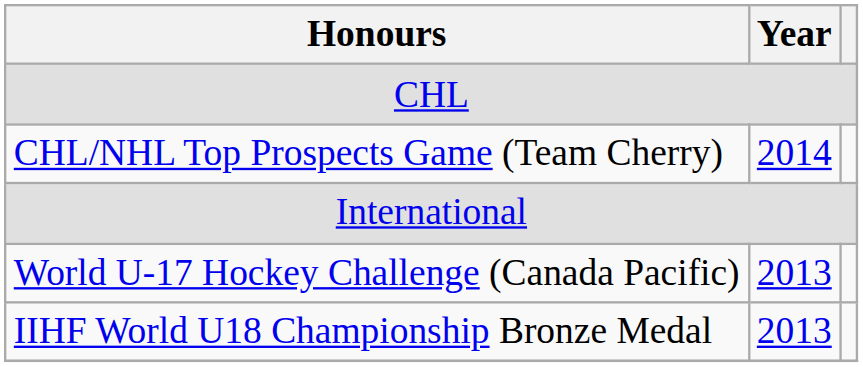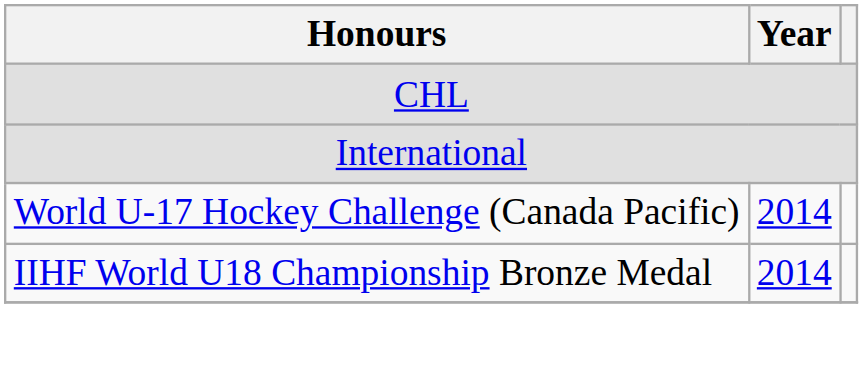- row: CHL/NHL Top Prospects Game (Team Cherry) | 2014
World U-17 Hockey Challenge (Canada Pacific) | Year: 2013 -> 2014
IIHF World U18 Championship Bronze Medal | Year: 2013 -> 2014
